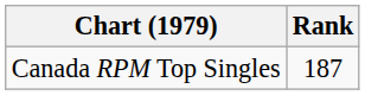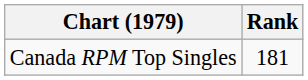Canada RPM Top Singles | Rank: 187 -> 181
